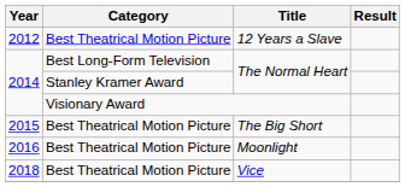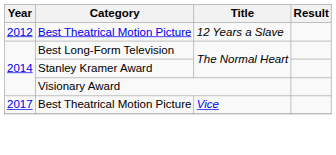- row: 2015 | Best Theatrical Motion Picture | The Big Short
- row: 2016 | Best Theatrical Motion Picture | Moonlight
Vice | Year: 2018 -> 2017
